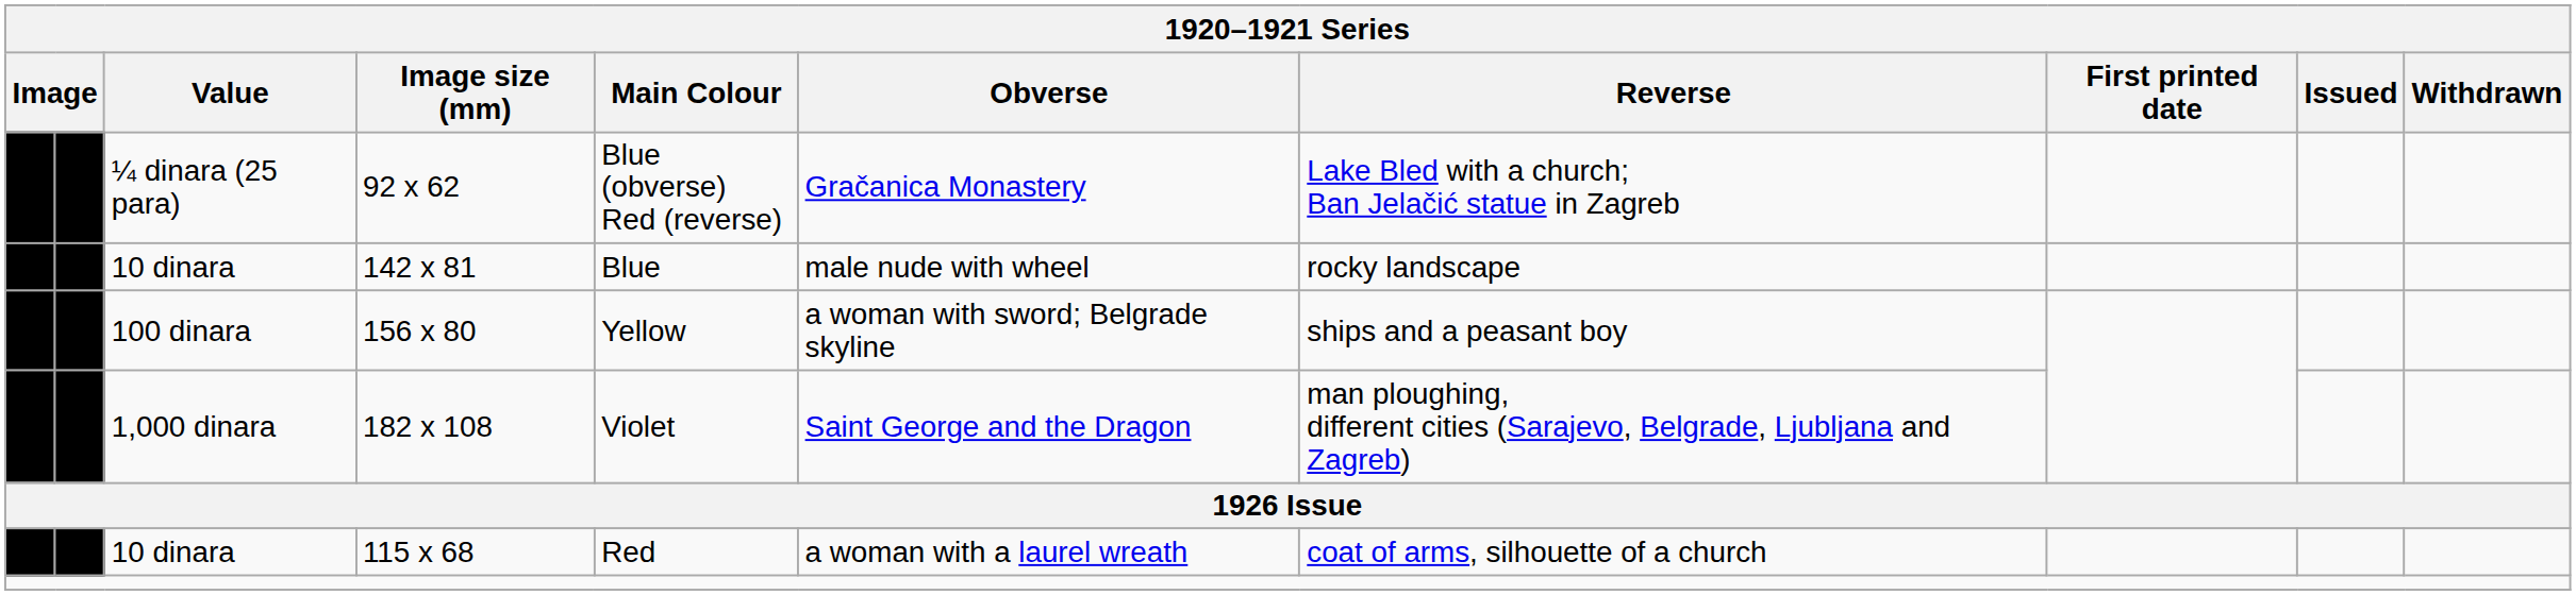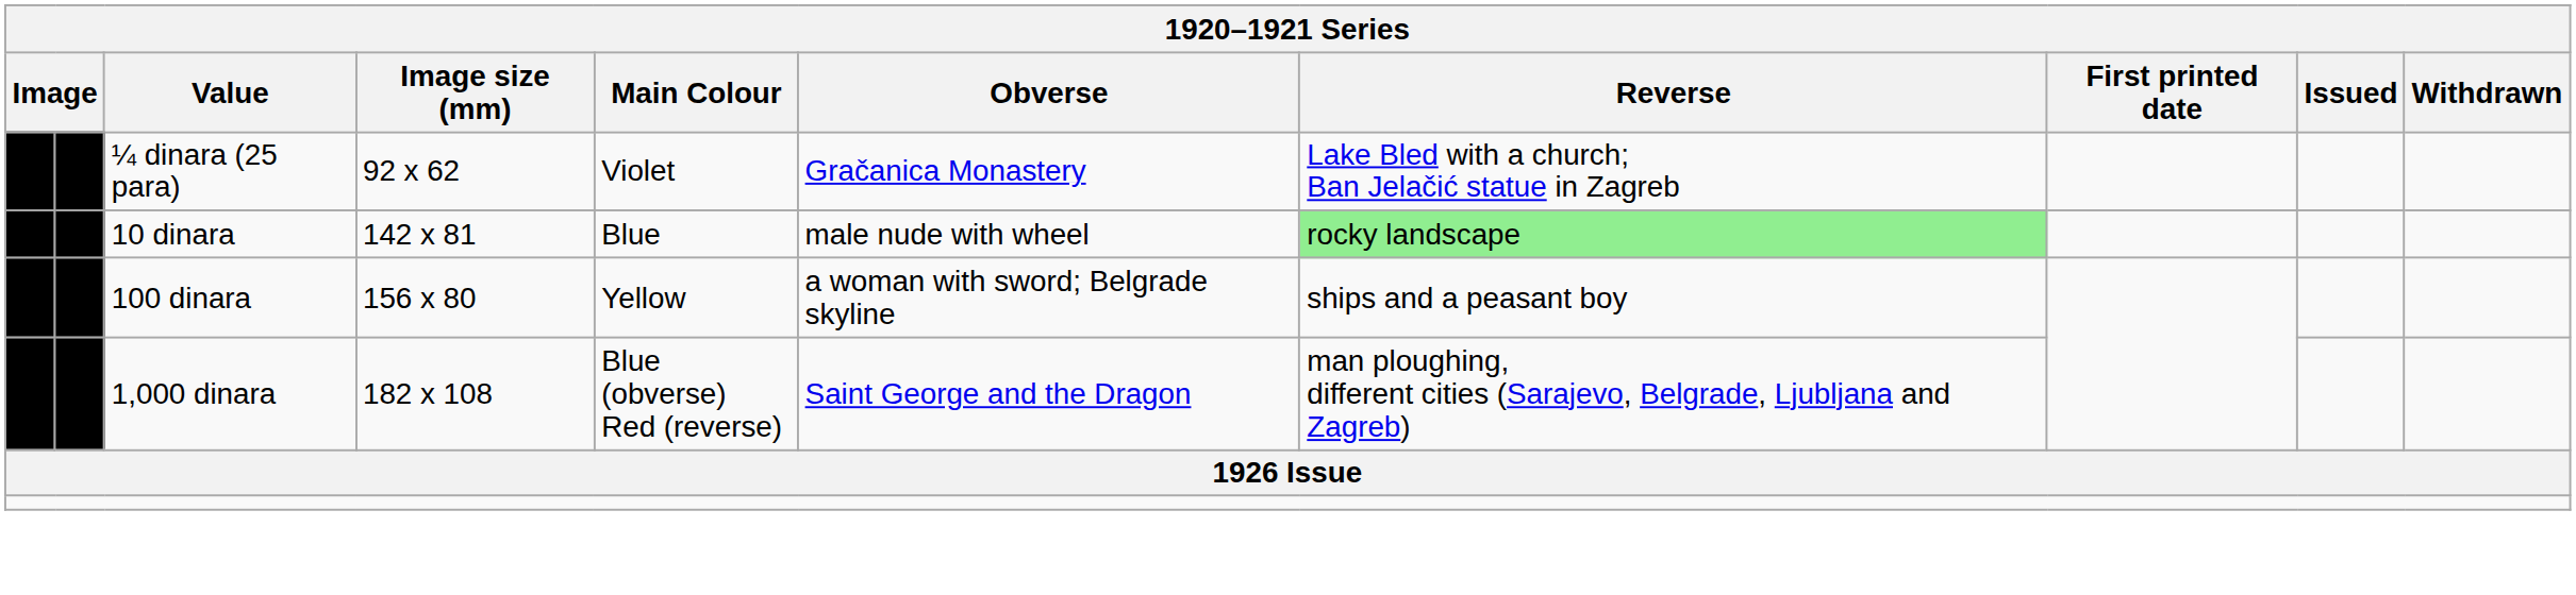92 x 62 | Main Colour: Blue (obverse) Red (reverse) -> Violet
142 x 81 | Reverse: no background -> lightgreen background
182 x 108 | Main Colour: Violet -> Blue (obverse) Red (reverse)
- row: 10 dinara | 115 x 68 | Red | a woman with a laurel wreath | coat of arms, silhouette of a church
